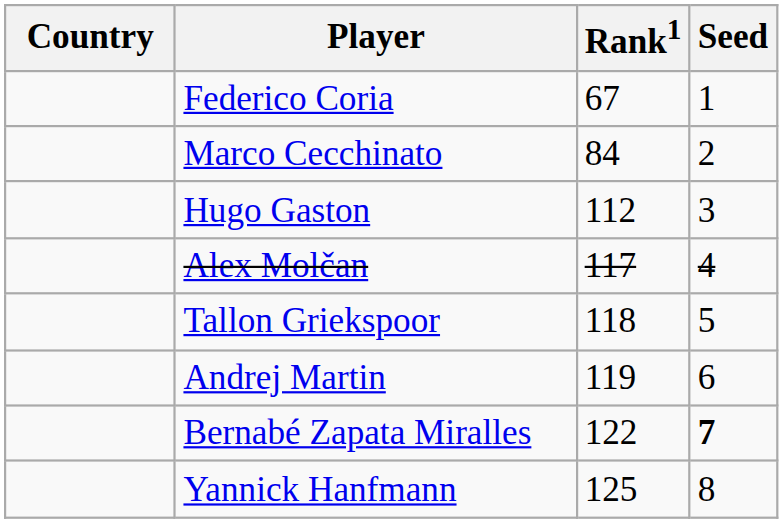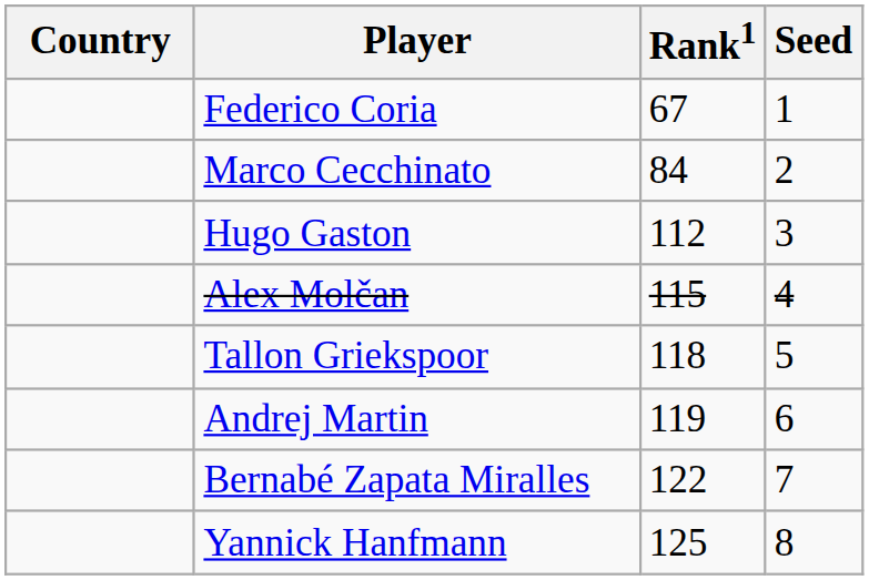Alex Molčan | Rank1: 117 -> 115
Bernabé Zapata Miralles | Seed: bold -> normal
